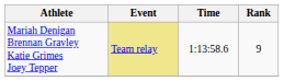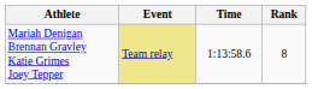Mariah Denigan Brennan Gravley Katie Grimes Joey Tepper | Rank: 9 -> 8
